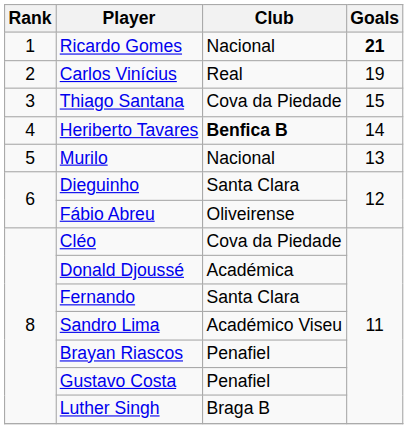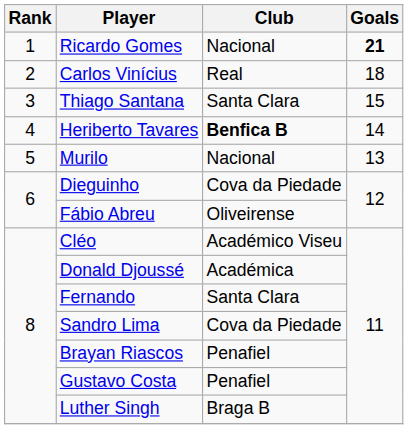Carlos Vinícius | Goals: 19 -> 18
Thiago Santana | Club: Cova da Piedade -> Santa Clara
Dieguinho | Club: Santa Clara -> Cova da Piedade
Cléo | Club: Cova da Piedade -> Académico Viseu
Sandro Lima | Club: Académico Viseu -> Cova da Piedade
